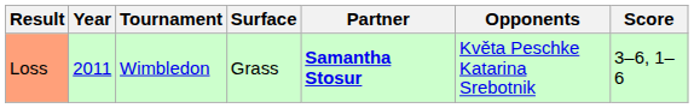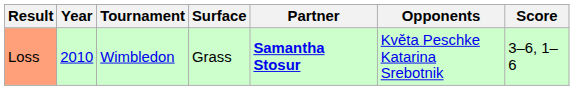Loss | Year: 2011 -> 2010
